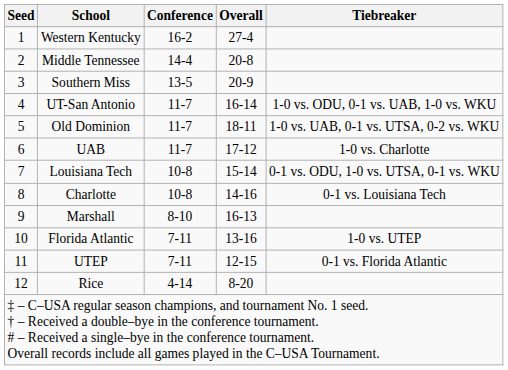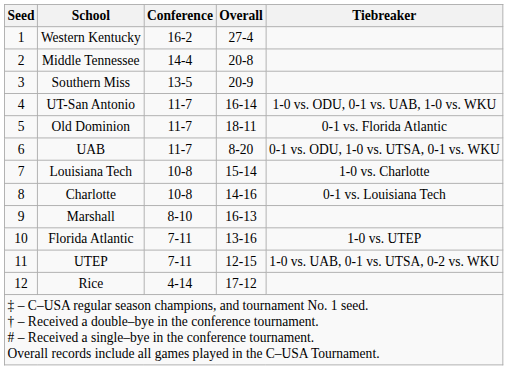Old Dominion | Tiebreaker: 1-0 vs. UAB, 0-1 vs. UTSA, 0-2 vs. WKU -> 0-1 vs. Florida Atlantic
UAB | Overall: 17-12 -> 8-20
UAB | Tiebreaker: 1-0 vs. Charlotte -> 0-1 vs. ODU, 1-0 vs. UTSA, 0-1 vs. WKU
Louisiana Tech | Tiebreaker: 0-1 vs. ODU, 1-0 vs. UTSA, 0-1 vs. WKU -> 1-0 vs. Charlotte
UTEP | Tiebreaker: 0-1 vs. Florida Atlantic -> 1-0 vs. UAB, 0-1 vs. UTSA, 0-2 vs. WKU
Rice | Overall: 8-20 -> 17-12
